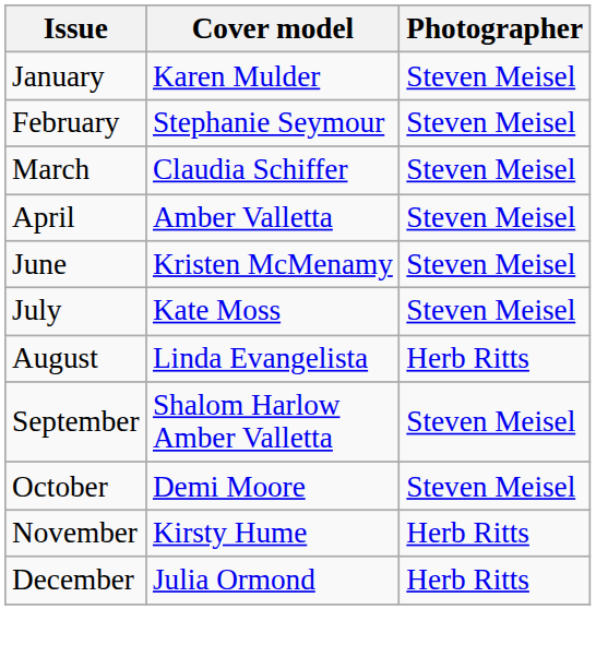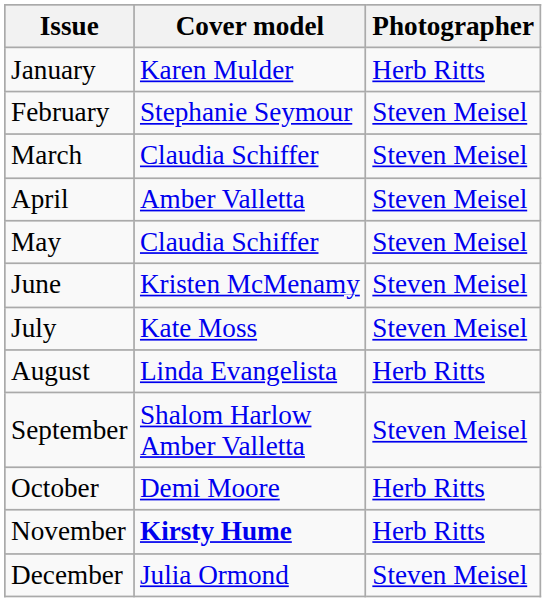January | Photographer: Steven Meisel -> Herb Ritts
+ row: May | Claudia Schiffer | Steven Meisel
October | Photographer: Steven Meisel -> Herb Ritts
November | Cover model: normal -> bold
December | Photographer: Herb Ritts -> Steven Meisel
